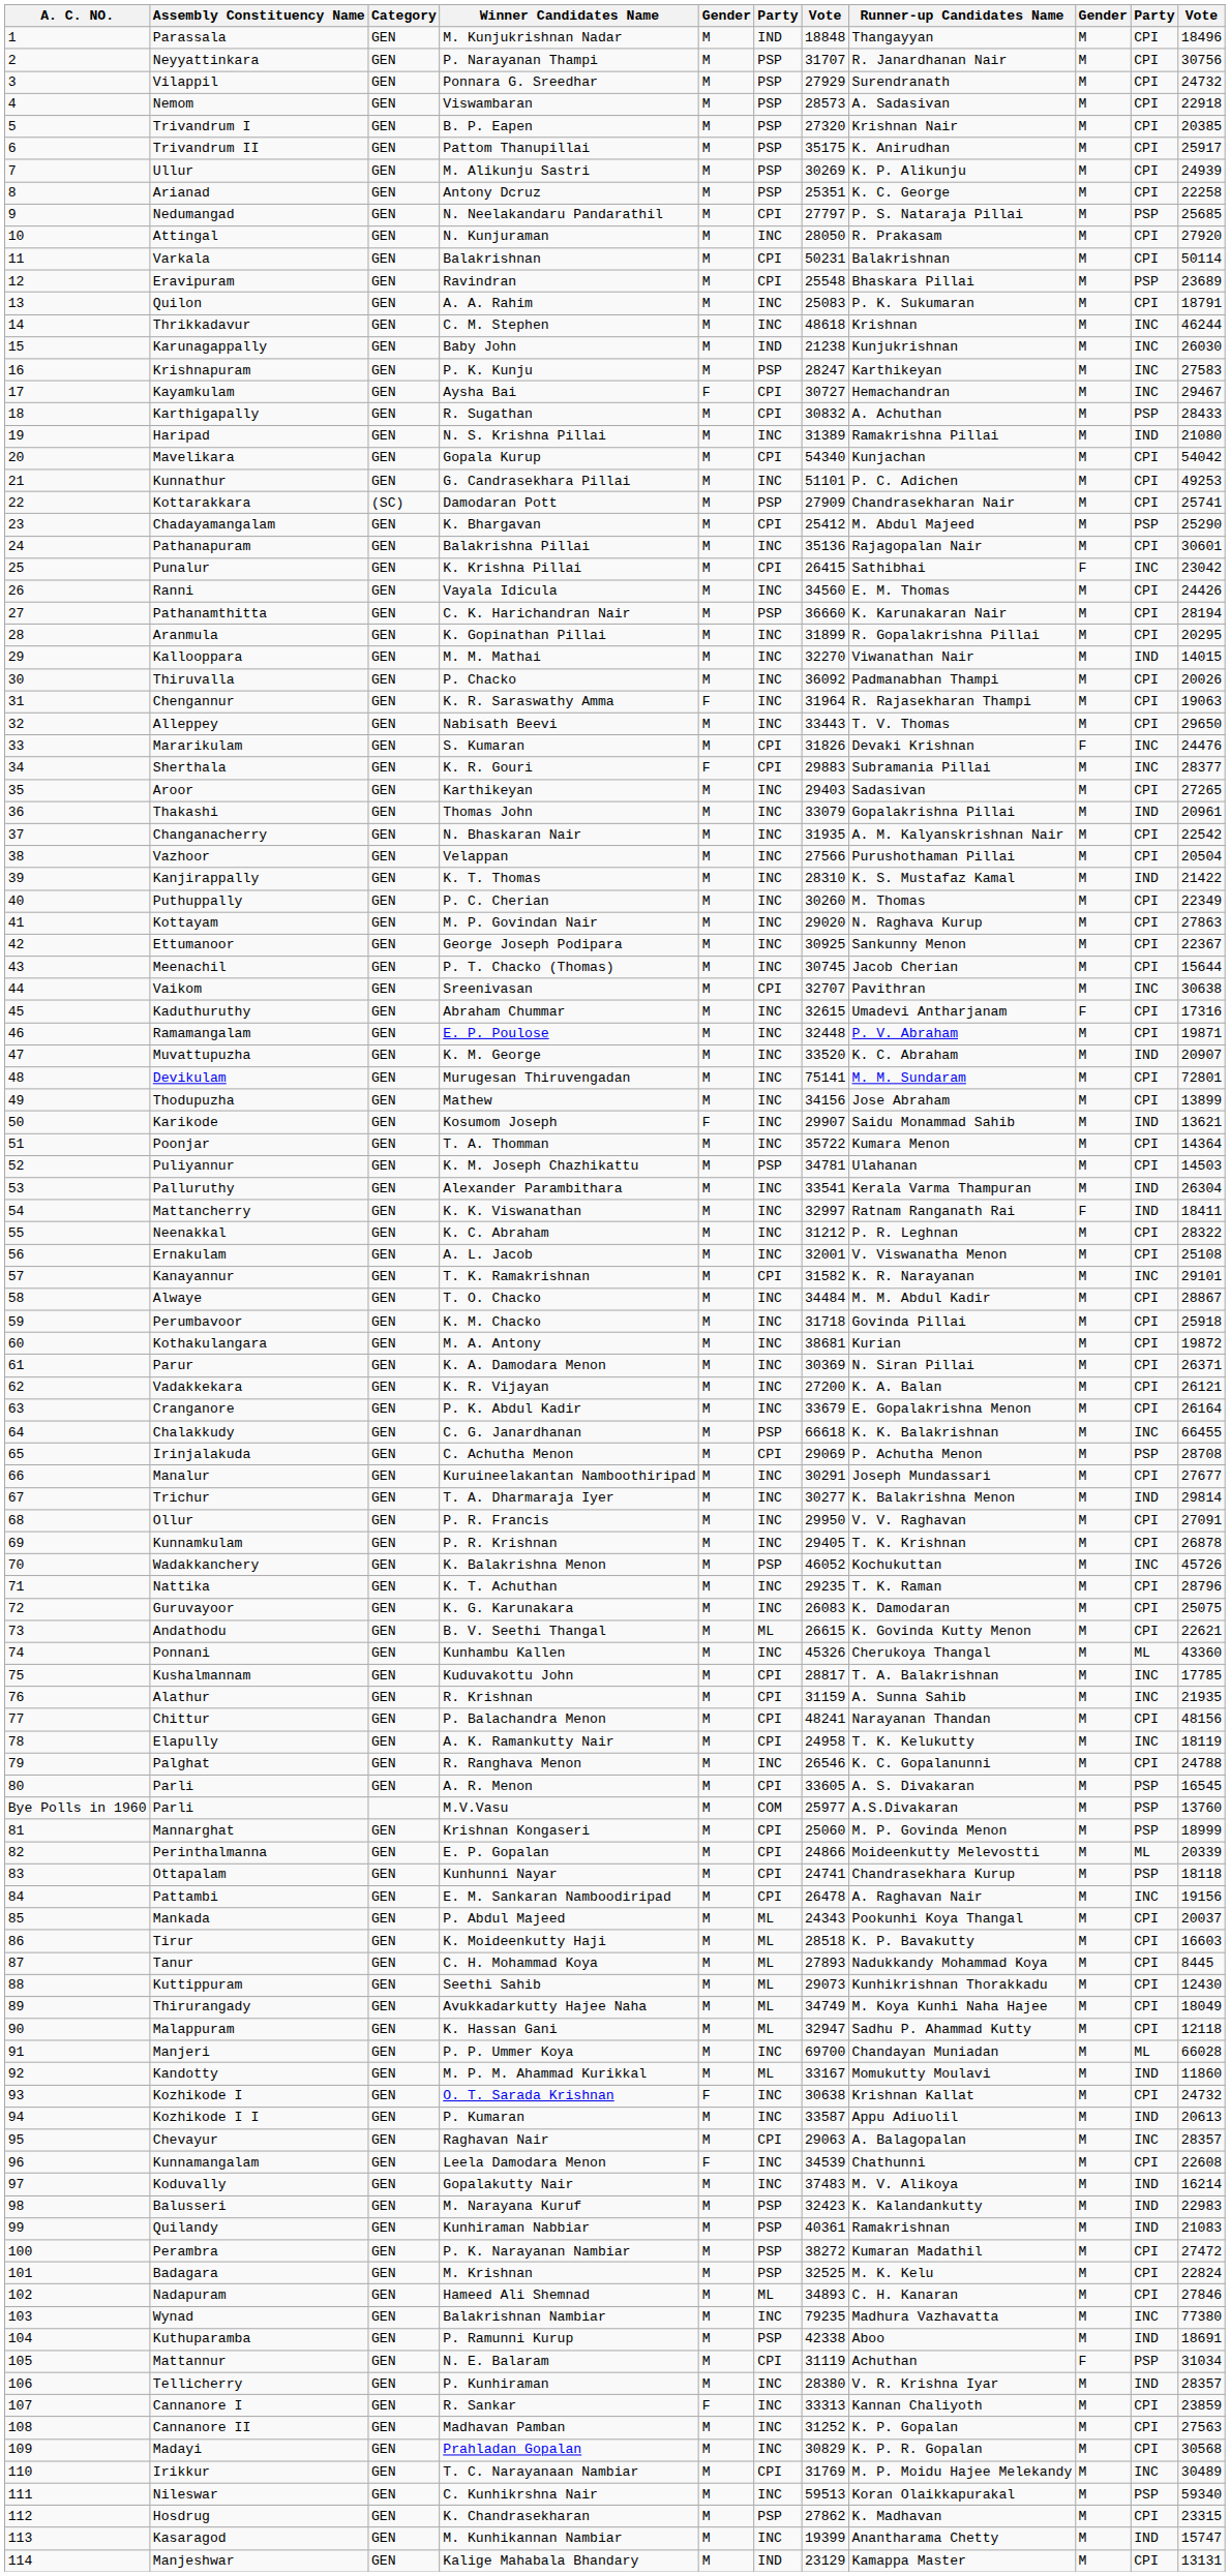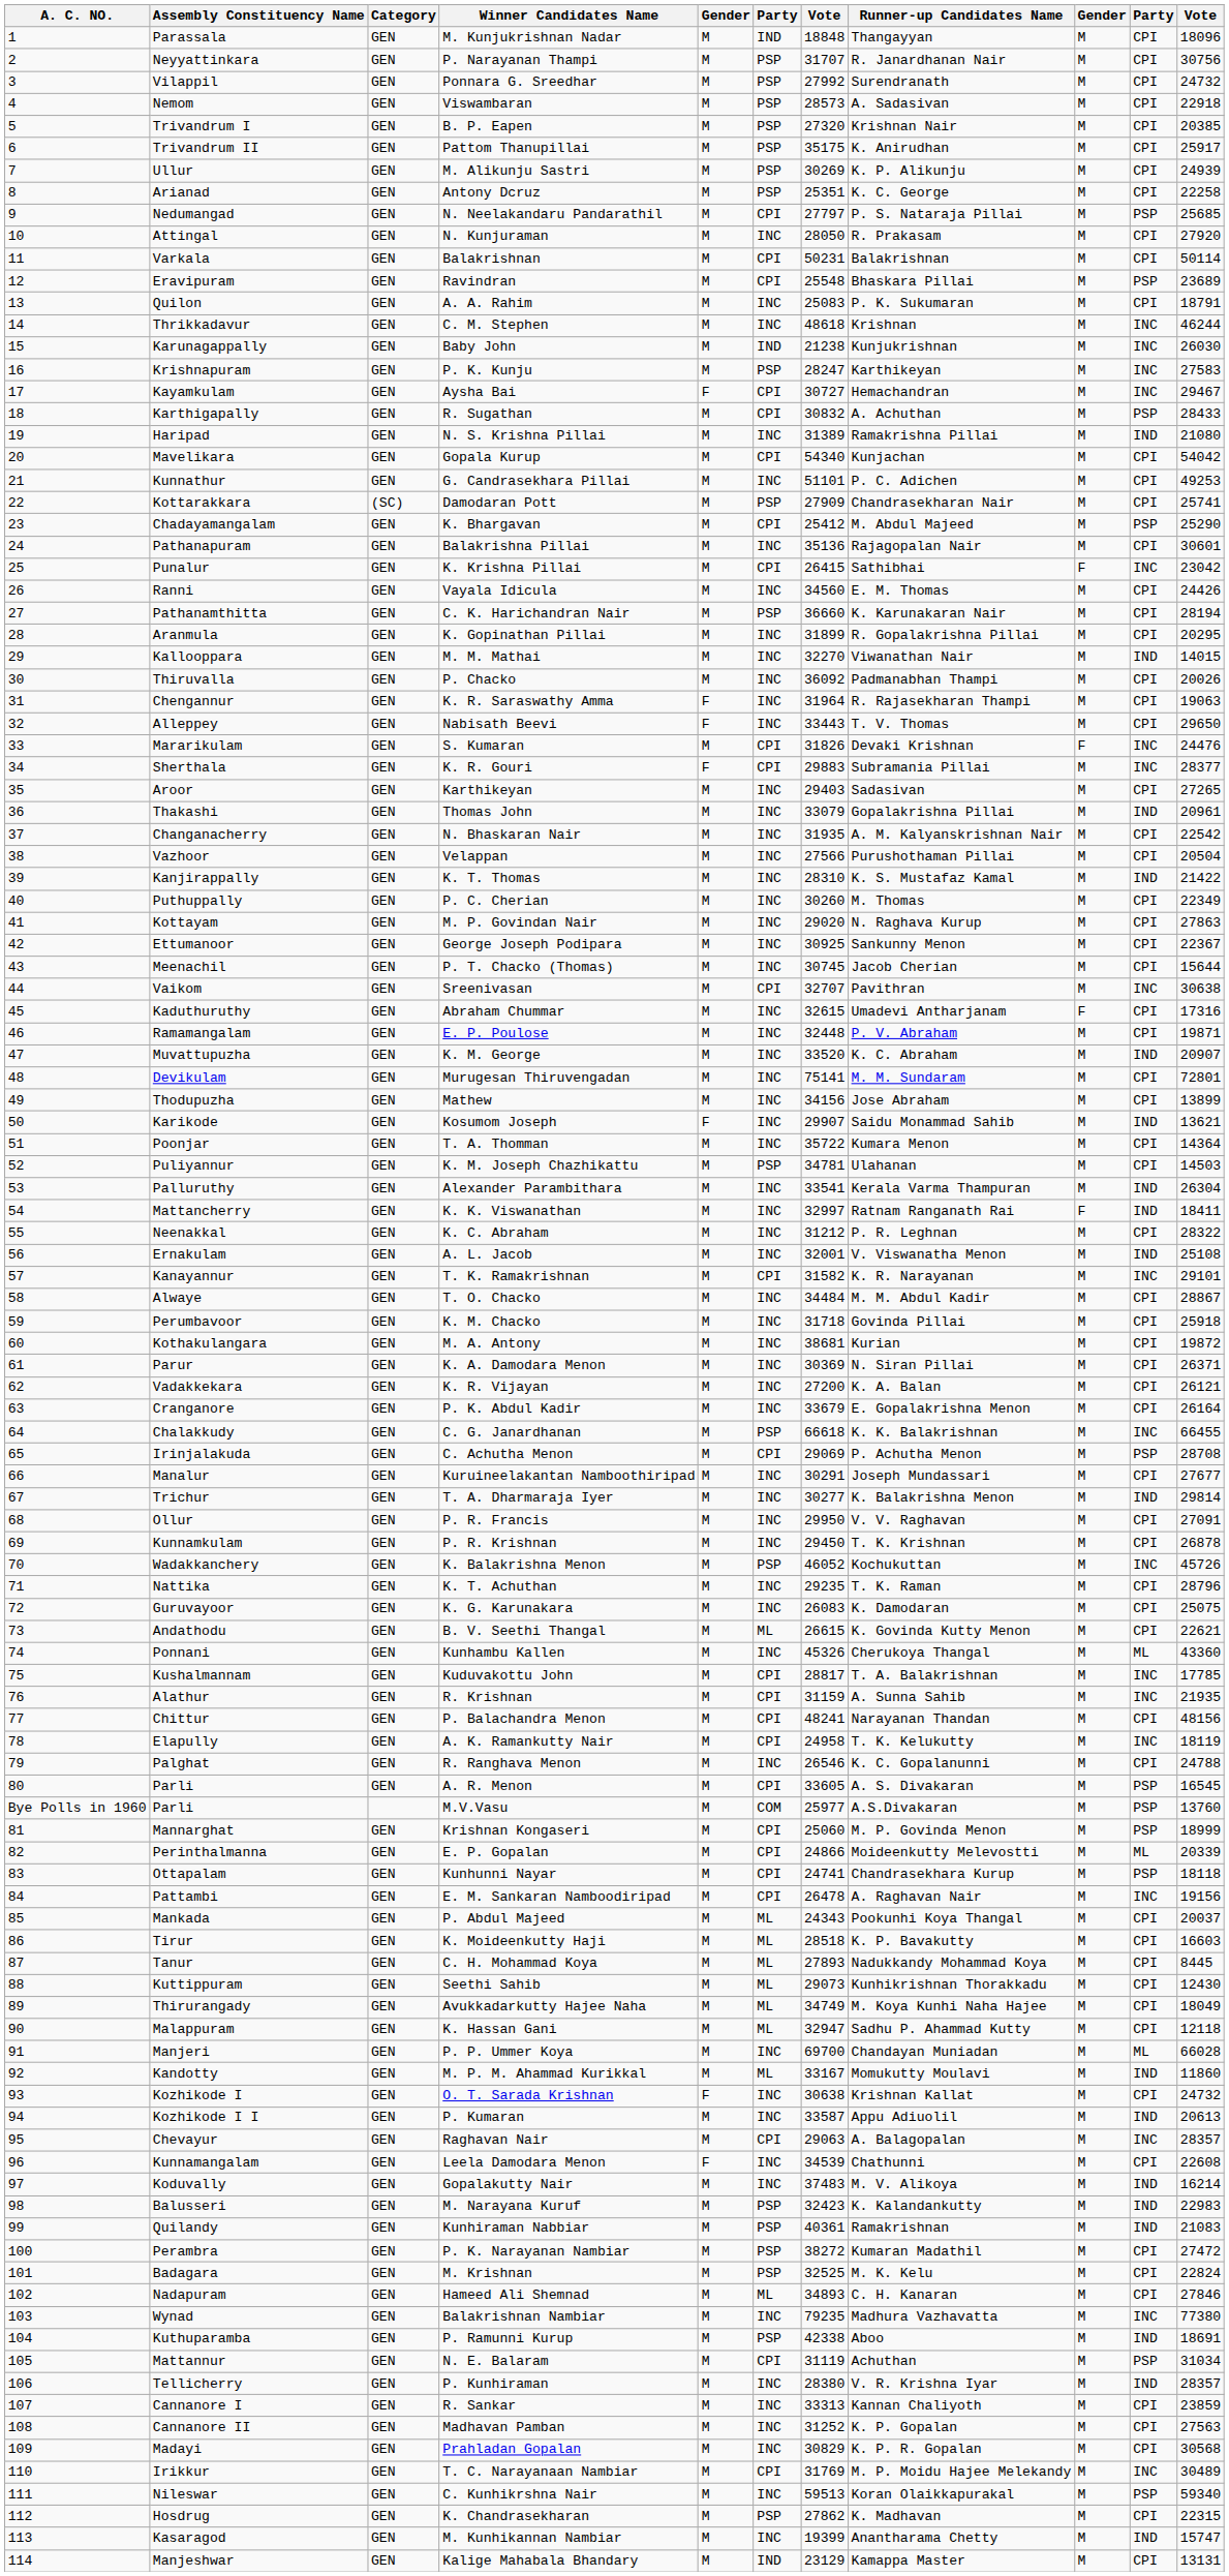M. Kunjukrishnan Nadar | column 11: 18496 -> 18096
Ponnara G. Sreedhar | column 7: 27929 -> 27992
Nabisath Beevi | column 5: M -> F
A. L. Jacob | column 10: CPI -> IND
P. R. Krishnan | column 7: 29405 -> 29450
N. E. Balaram | column 9: F -> M
R. Sankar | column 5: F -> M
K. Chandrasekharan | column 11: 23315 -> 22315
